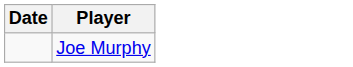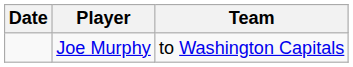+ column: Team | to Washington Capitals
